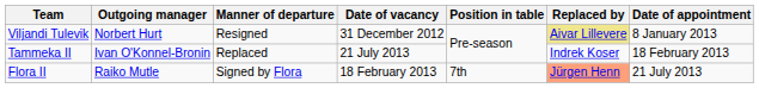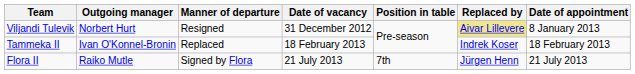Tammeka II | Date of vacancy: 21 July 2013 -> 18 February 2013
Flora II | Date of vacancy: 18 February 2013 -> 21 July 2013
Flora II | Replaced by: lightsalmon background -> no background
